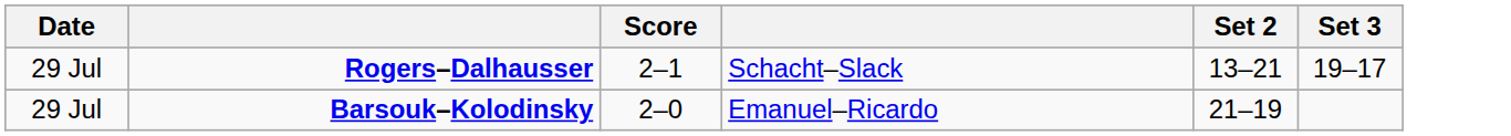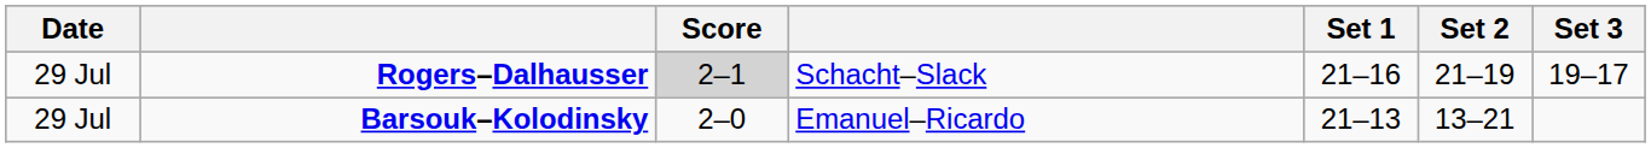+ column: Set 1 | 21–16 | 21–13
Rogers–Dalhausser | Score: no background -> lightgrey background
Rogers–Dalhausser | Set 2: 13–21 -> 21–19
Barsouk–Kolodinsky | Set 2: 21–19 -> 13–21
